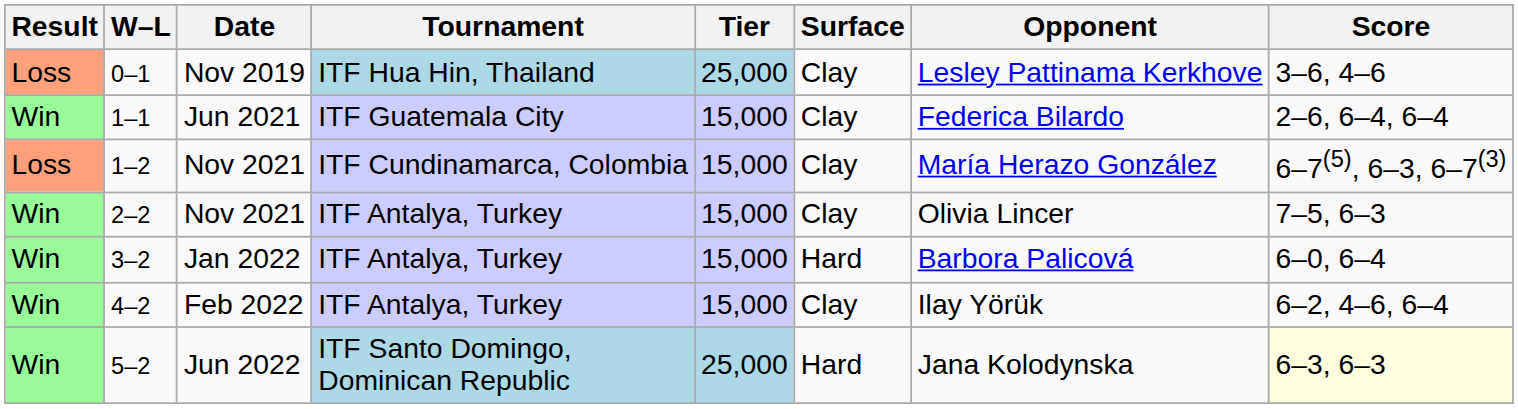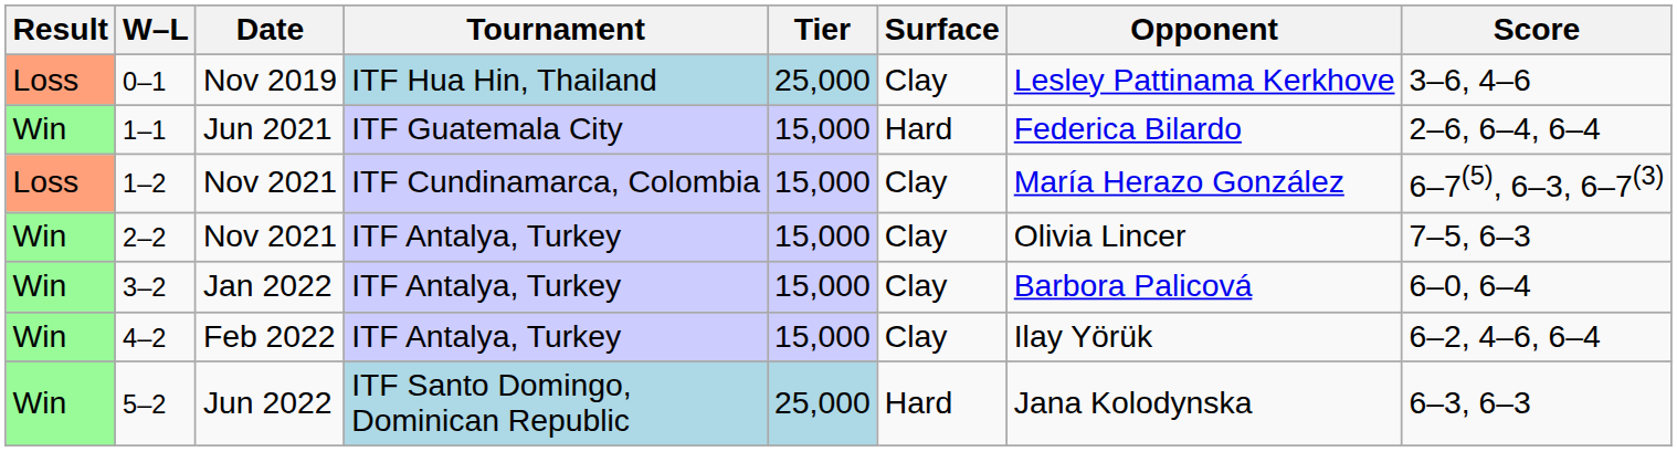1–1 | Surface: Clay -> Hard
3–2 | Surface: Hard -> Clay
5–2 | Score: lightyellow background -> no background
